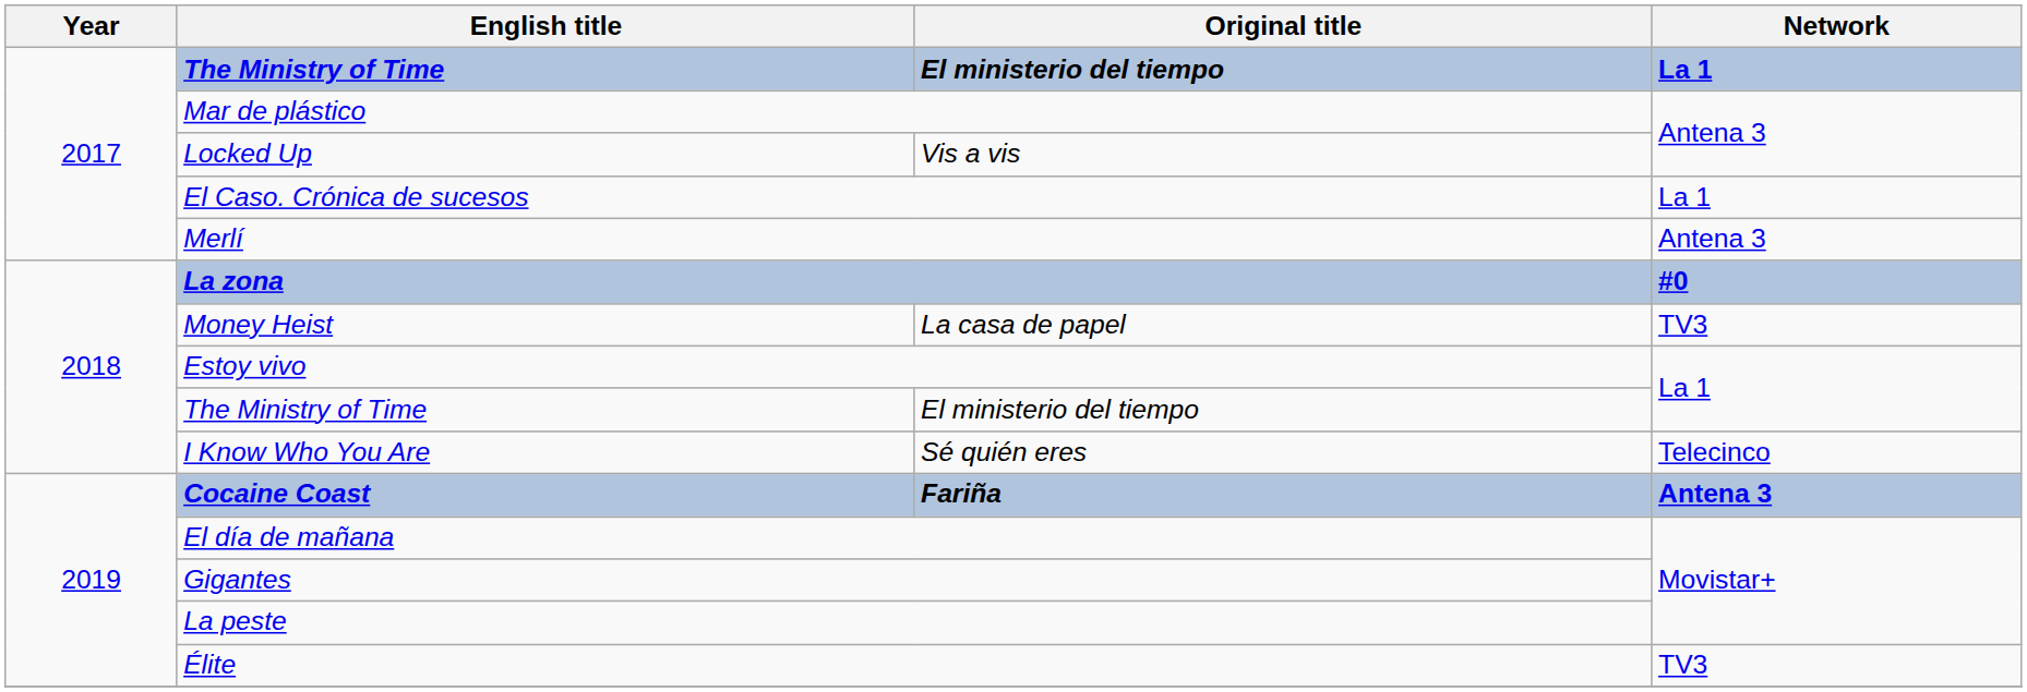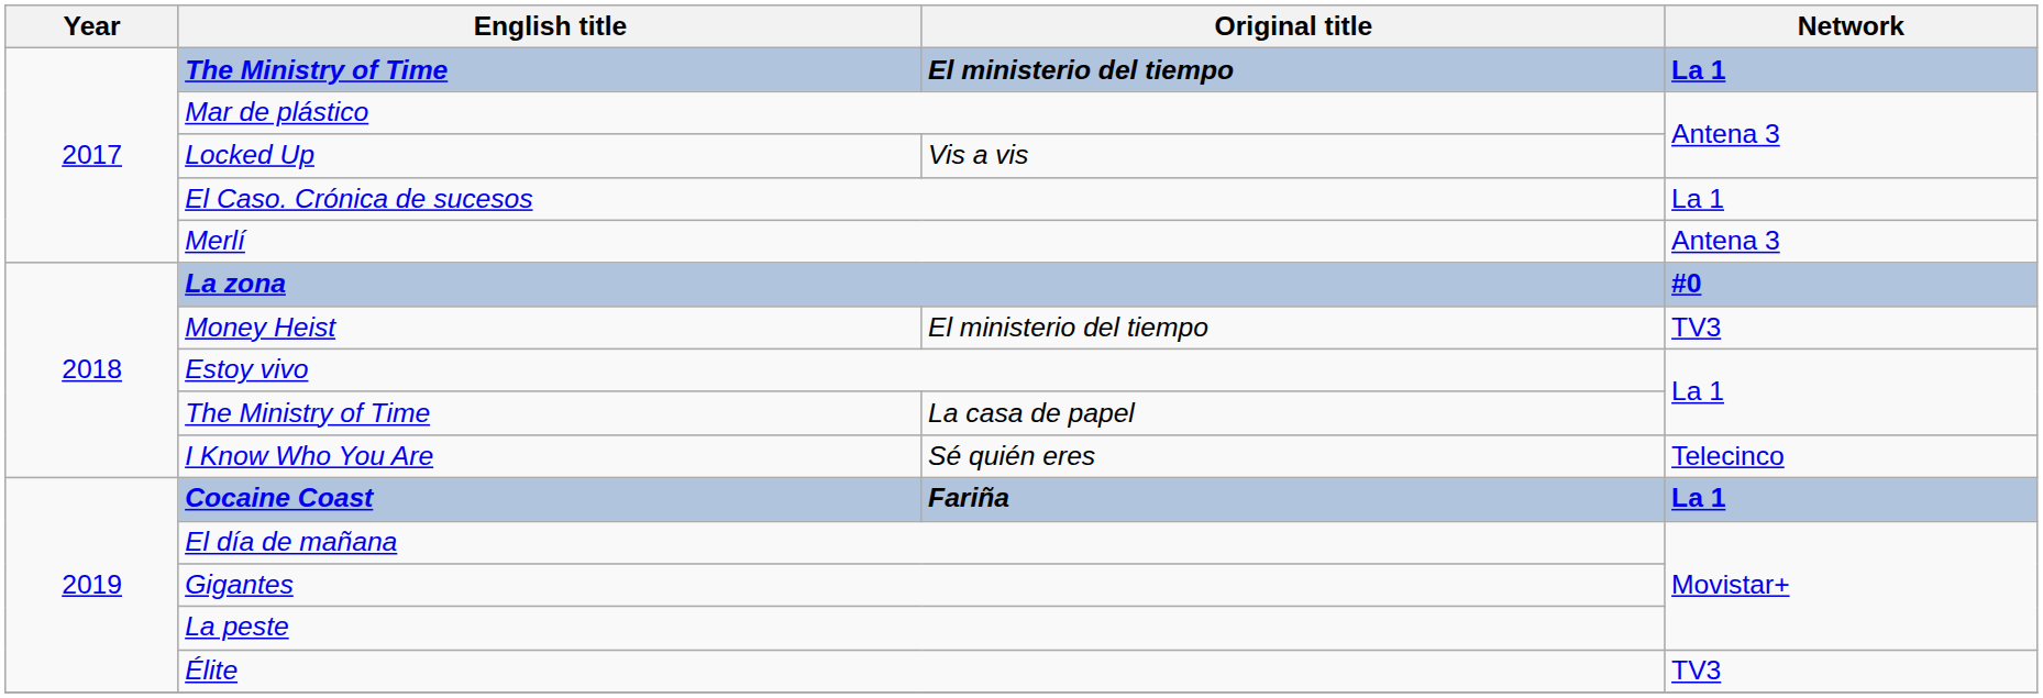Money Heist | Original title: La casa de papel -> El ministerio del tiempo
2018 / The Ministry of Time | Original title: El ministerio del tiempo -> La casa de papel
Cocaine Coast | Network: Antena 3 -> La 1
